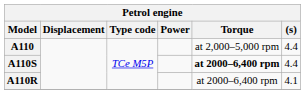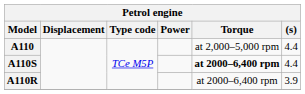A110R | (s): 4.1 -> 3.9
